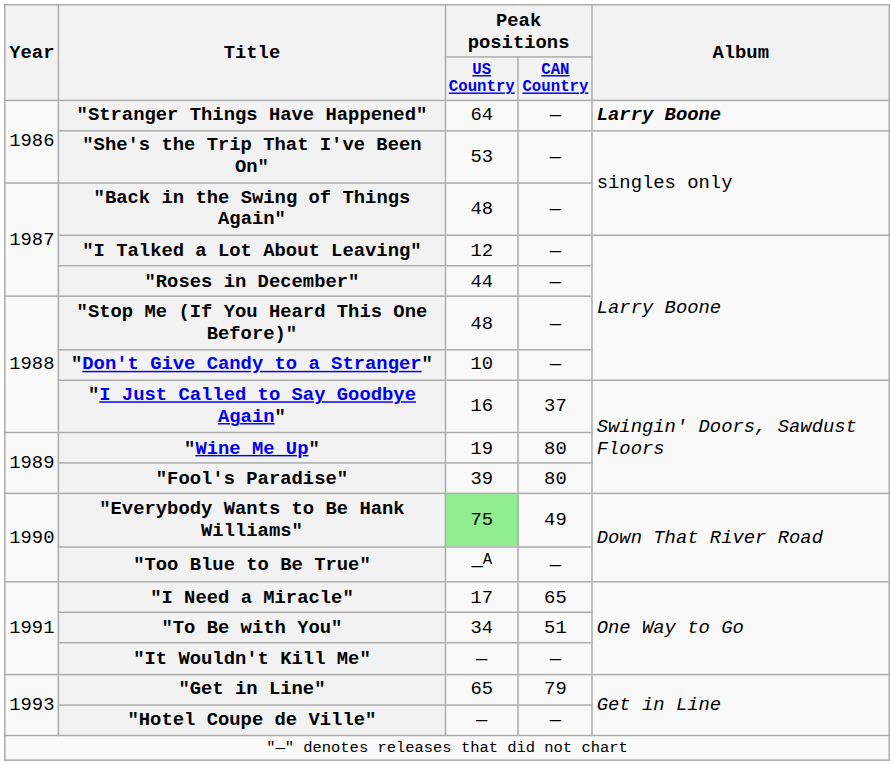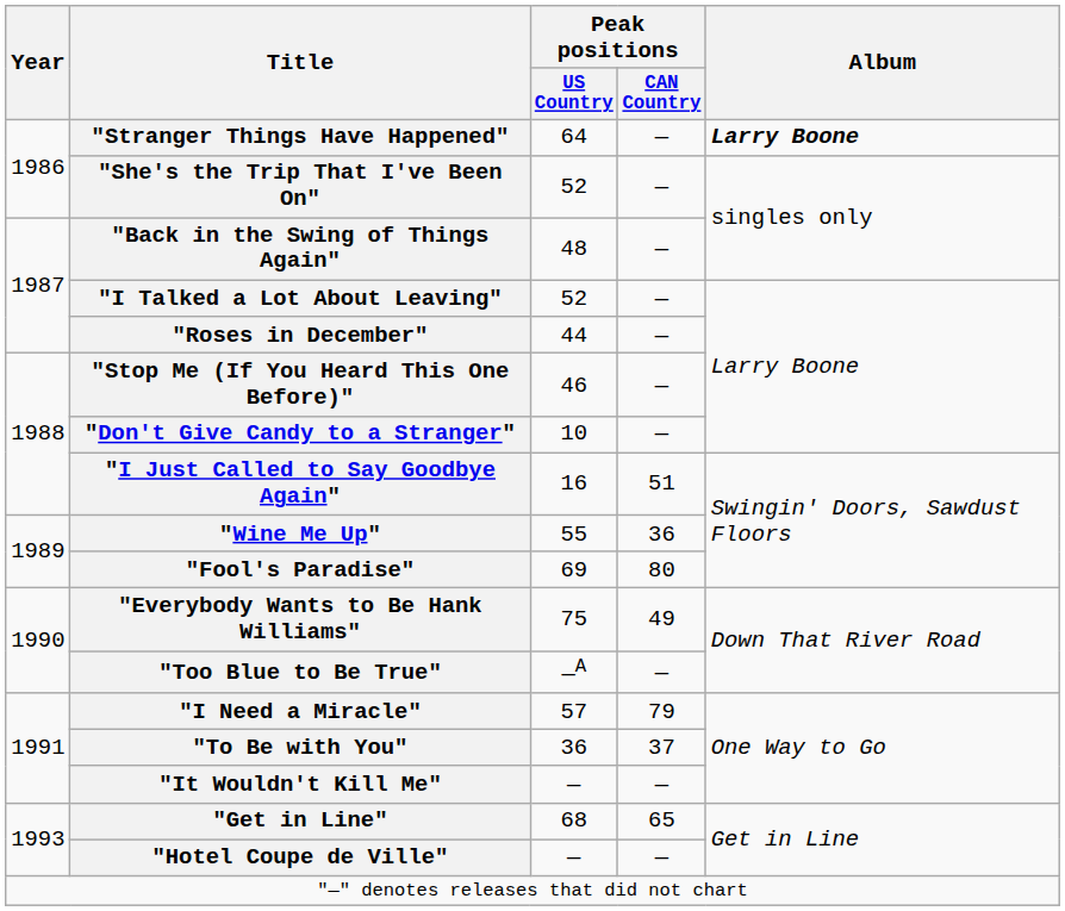"She's the Trip That I've Been On" | Peak positions / US Country: 53 -> 52
"I Talked a Lot About Leaving" | Peak positions / US Country: 12 -> 52
"Stop Me (If You Heard This One Before)" | Peak positions / US Country: 48 -> 46
"I Just Called to Say Goodbye Again" | Peak positions / CAN Country: 37 -> 51
"Wine Me Up" | Peak positions / US Country: 19 -> 55
"Wine Me Up" | Peak positions / CAN Country: 80 -> 36
"Fool's Paradise" | Peak positions / US Country: 39 -> 69
"Everybody Wants to Be Hank Williams" | Peak positions / US Country: lightgreen background -> no background
"I Need a Miracle" | Peak positions / US Country: 17 -> 57
"I Need a Miracle" | Peak positions / CAN Country: 65 -> 79
"To Be with You" | Peak positions / US Country: 34 -> 36
"To Be with You" | Peak positions / CAN Country: 51 -> 37
"Get in Line" | Peak positions / US Country: 65 -> 68
"Get in Line" | Peak positions / CAN Country: 79 -> 65
